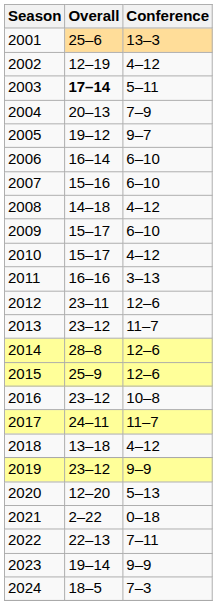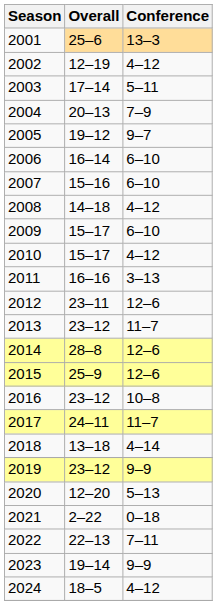2003 | Overall: bold -> normal
2018 | Conference: 4–12 -> 4–14
2024 | Conference: 7–3 -> 4–12
